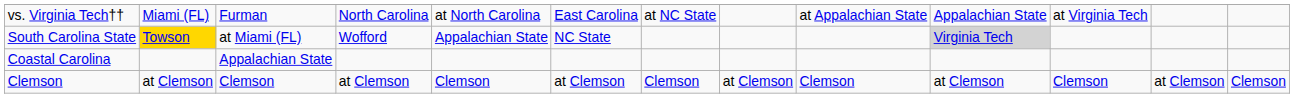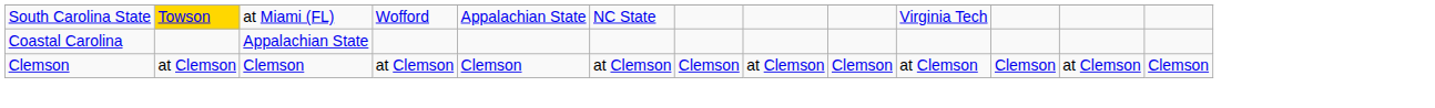- row: vs. Virginia Tech†† | Miami (FL) | Furman | North Carolina | at North Carolina | East Carolina | at NC State | at Appalachian State | Appalachian State | at Virginia Tech
South Carolina State | column 10: lightgrey background -> no background
